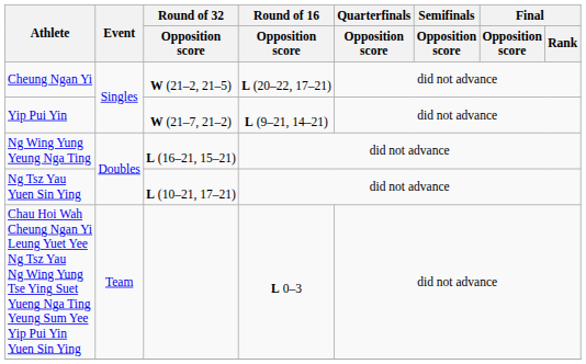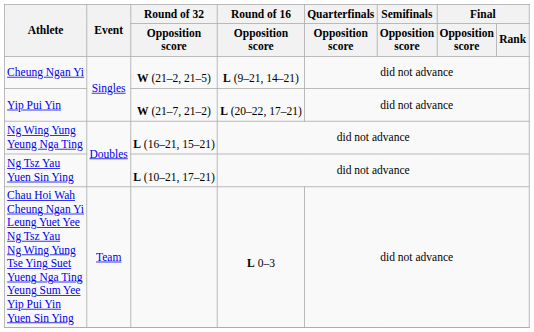Cheung Ngan Yi | Round of 16 / Opposition score: L (20–22, 17–21) -> L (9–21, 14–21)
Yip Pui Yin | Round of 16 / Opposition score: L (9–21, 14–21) -> L (20–22, 17–21)
